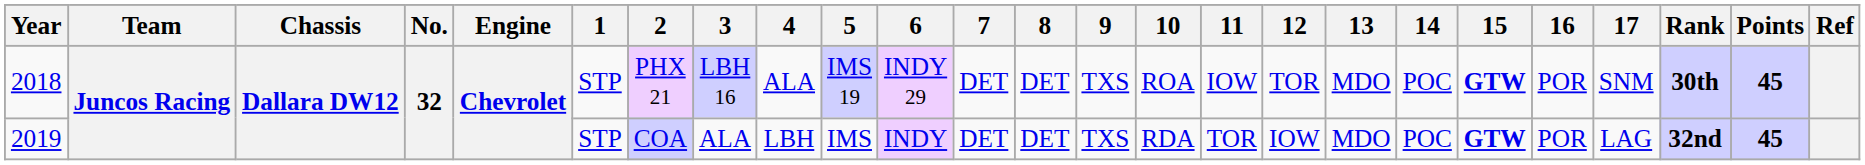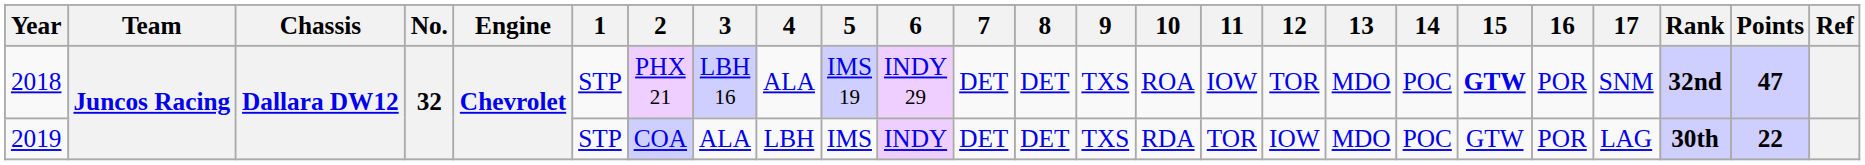2018 | Rank: 30th -> 32nd
2018 | Points: 45 -> 47
2019 | 15: bold -> normal
2019 | Rank: 32nd -> 30th
2019 | Points: 45 -> 22
